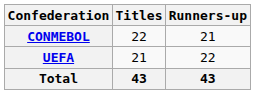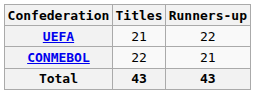rows swapped: CONMEBOL <-> UEFA
